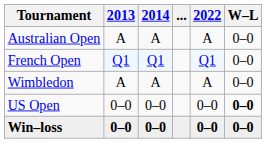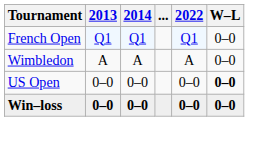- row: Australian Open | A | A | A | 0–0
